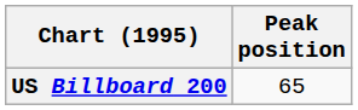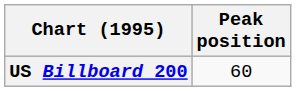US Billboard 200 | Peak position: 65 -> 60
